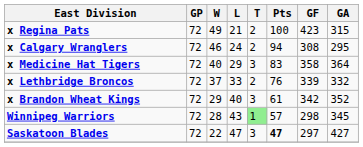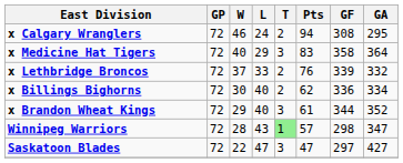- row: x Regina Pats | 72 | 49 | 21 | 2 | 100 | 423 | 315
+ row: x Billings Bighorns | 72 | 30 | 40 | 2 | 62 | 336 | 334
x Brandon Wheat Kings | GF: 342 -> 344
Winnipeg Warriors | GA: 345 -> 347
Saskatoon Blades | Pts: bold -> normal
